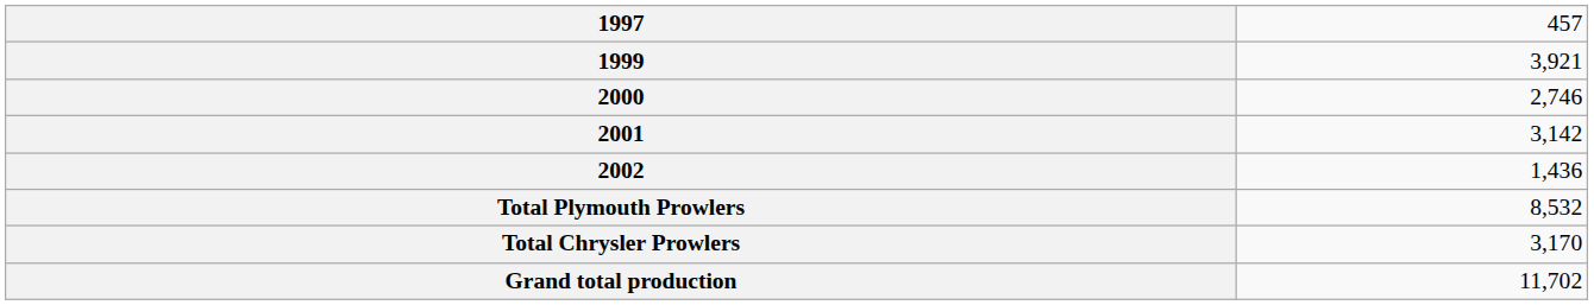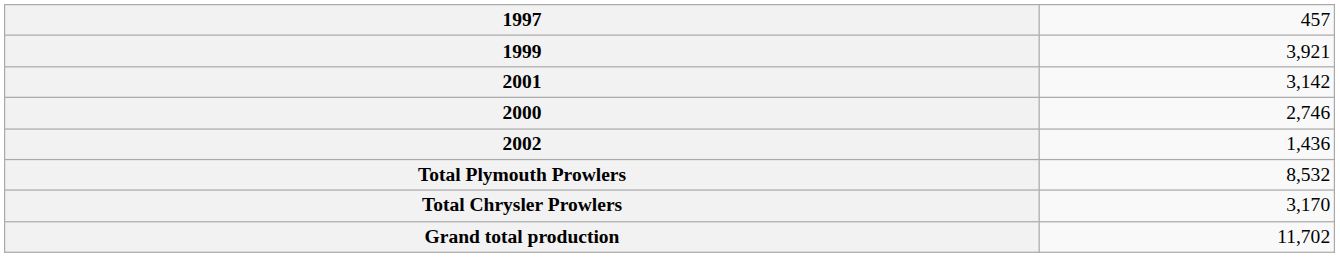rows swapped: 2000 <-> 2001
